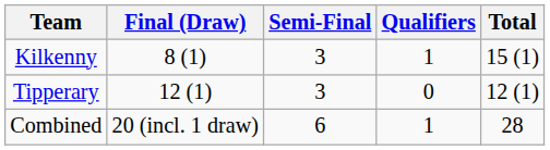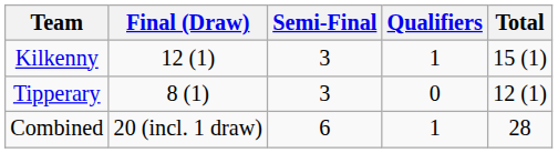Kilkenny | Final (Draw): 8 (1) -> 12 (1)
Tipperary | Final (Draw): 12 (1) -> 8 (1)
